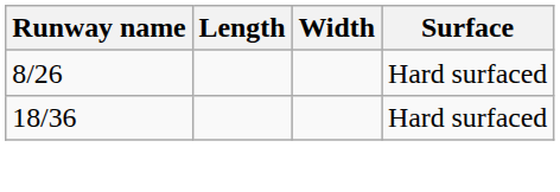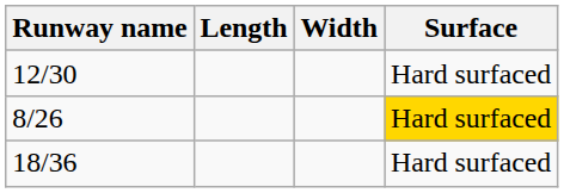+ row: 12/30 | Hard surfaced
8/26 | Surface: no background -> gold background
